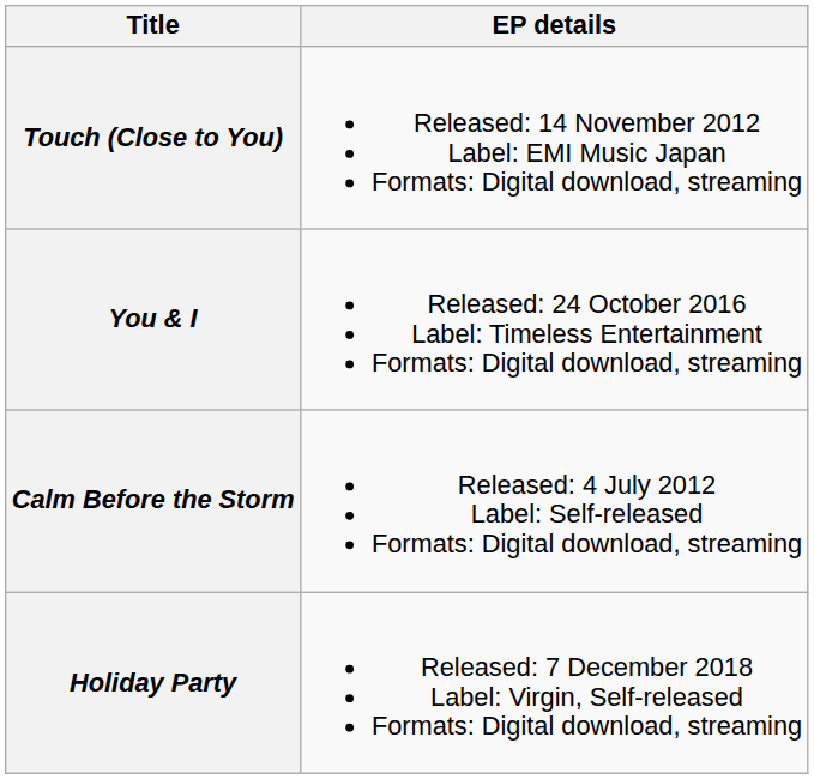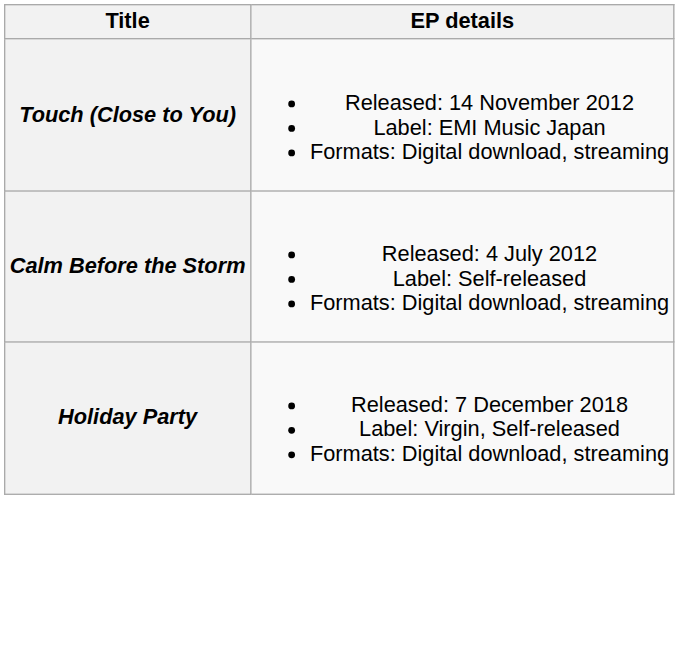- row: You & I | Released: 24 October 2016 Label: Timeless Entertainment Formats: Digital download, streaming
